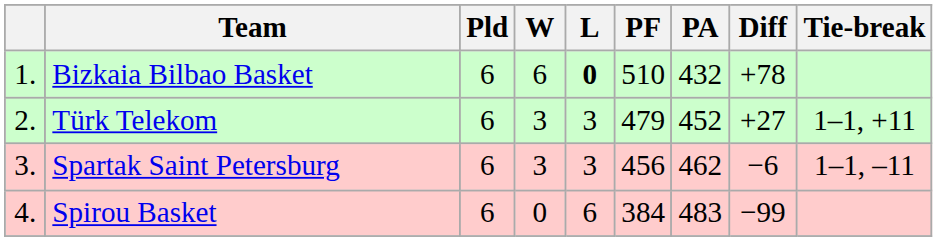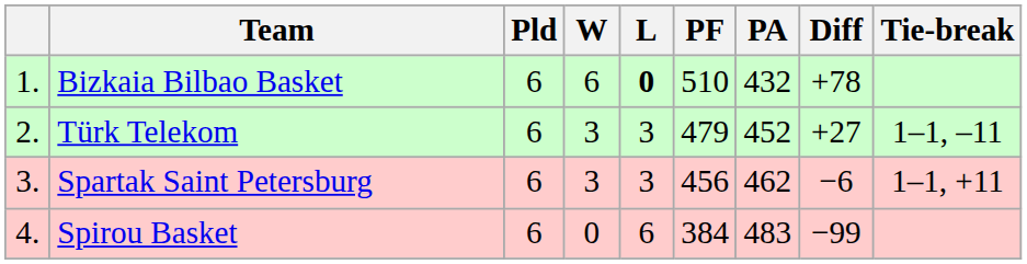Türk Telekom | Tie-break: 1–1, +11 -> 1–1, –11
Spartak Saint Petersburg | Tie-break: 1–1, –11 -> 1–1, +11
